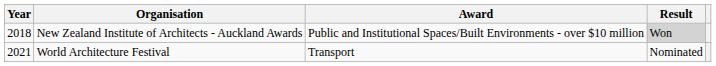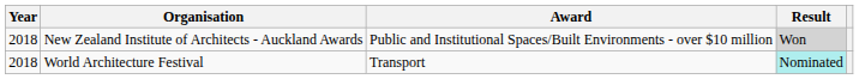World Architecture Festival | Year: 2021 -> 2018
World Architecture Festival | Result: no background -> paleturquoise background
